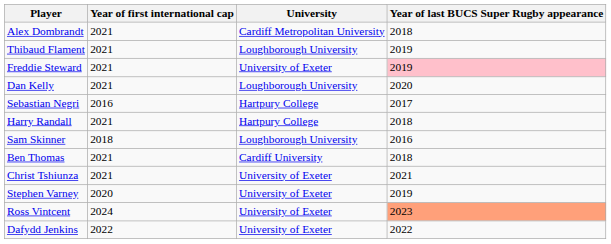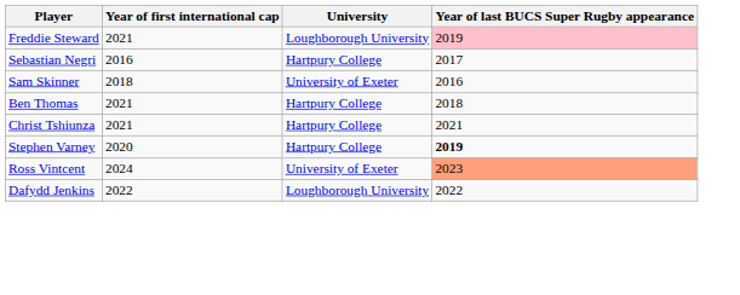- row: Alex Dombrandt | 2021 | Cardiff Metropolitan University | 2018
- row: Thibaud Flament | 2021 | Loughborough University | 2019
Freddie Steward | University: University of Exeter -> Loughborough University
- row: Dan Kelly | 2021 | Loughborough University | 2020
- row: Harry Randall | 2021 | Hartpury College | 2018
Sam Skinner | University: Loughborough University -> University of Exeter
Ben Thomas | University: Cardiff University -> Hartpury College
Christ Tshiunza | University: University of Exeter -> Hartpury College
Stephen Varney | University: University of Exeter -> Hartpury College
Stephen Varney | Year of last BUCS Super Rugby appearance: normal -> bold
Dafydd Jenkins | University: University of Exeter -> Loughborough University
